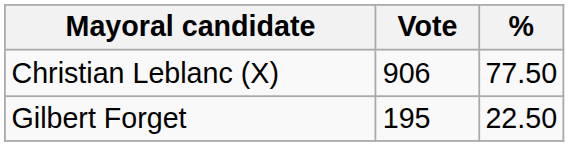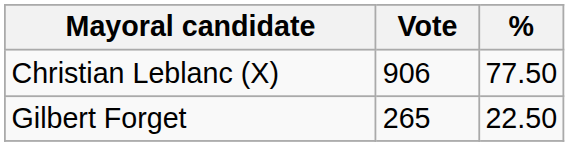Gilbert Forget | Vote: 195 -> 265
